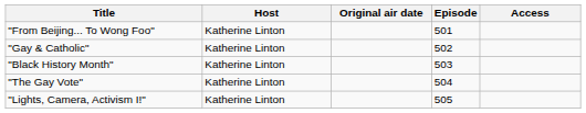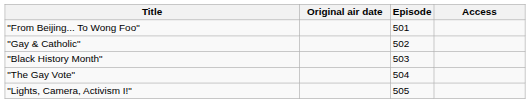- column: Host | Katherine Linton | Katherine Linton | Katherine Linton | Katherine Linton | Katherine Linton
